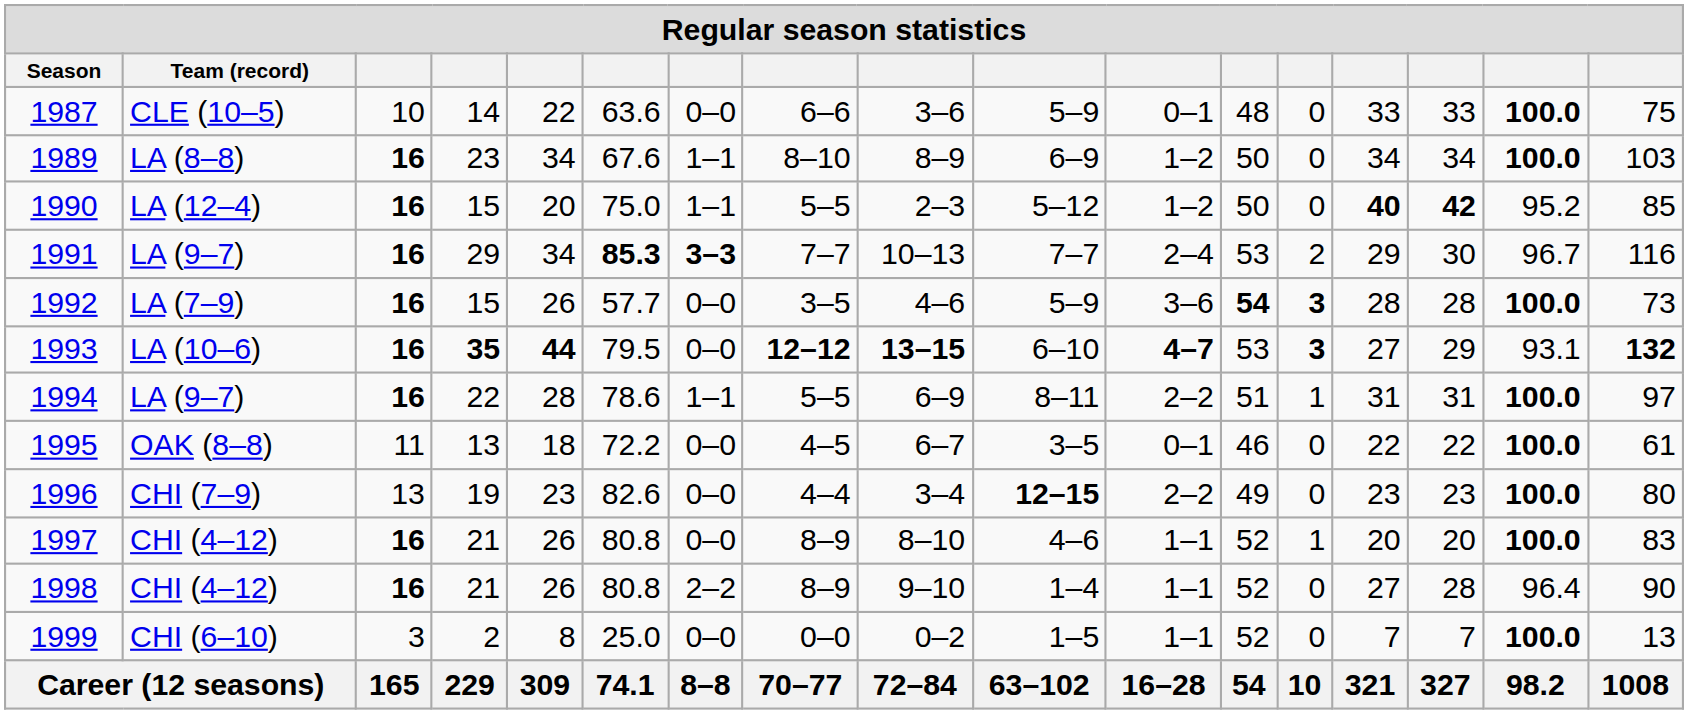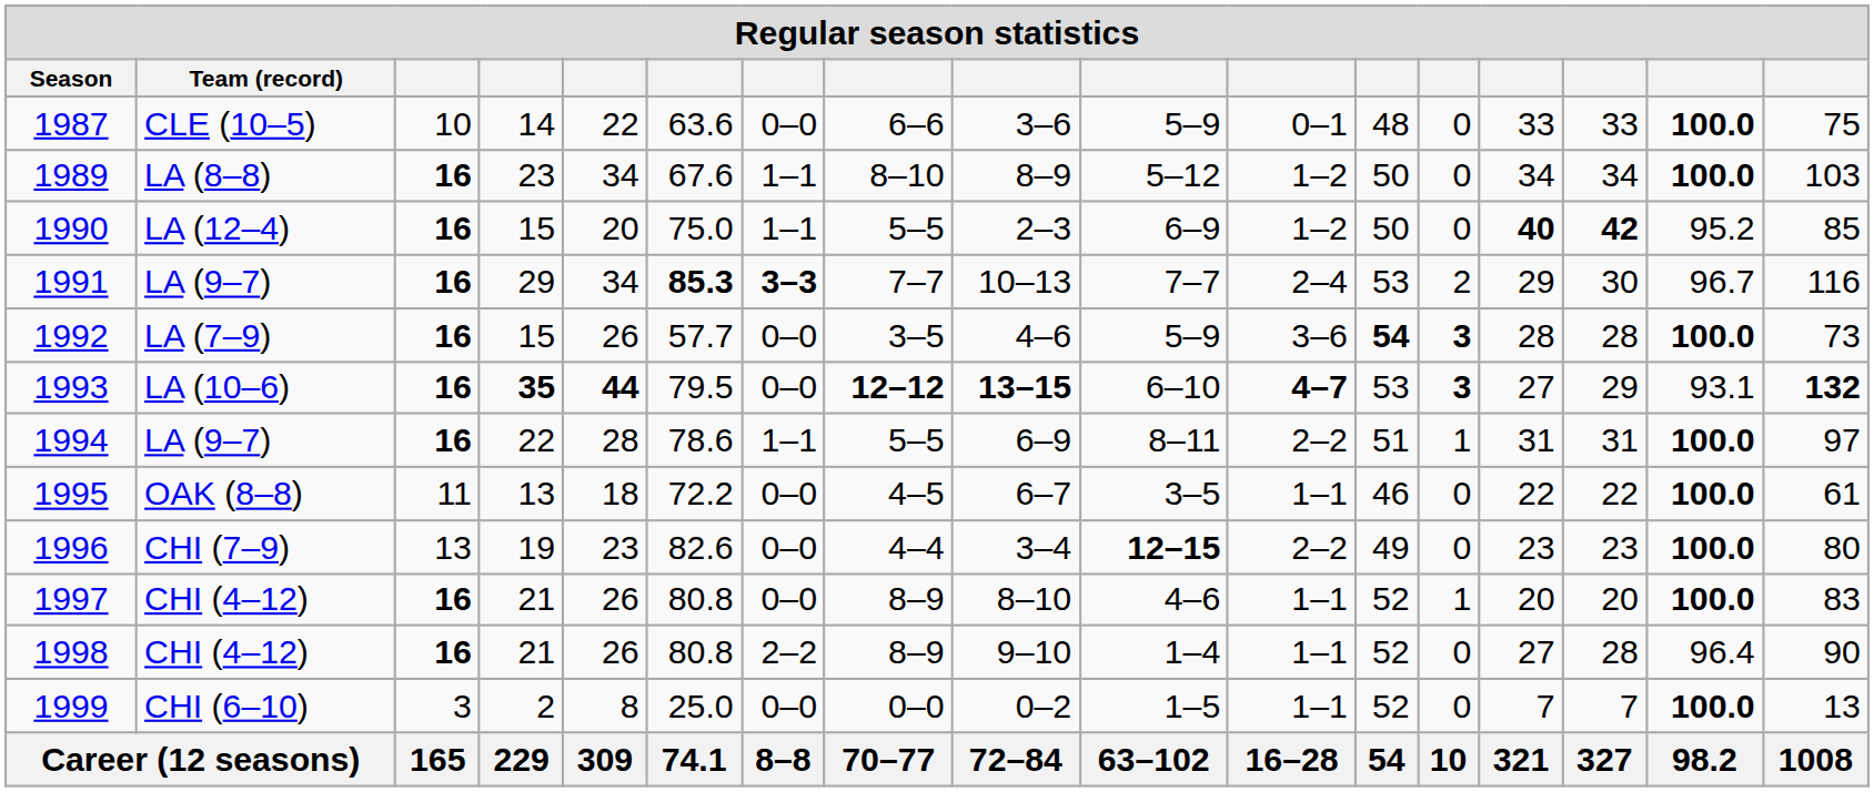1989 | column 10: 6–9 -> 5–12
1990 | column 10: 5–12 -> 6–9
1995 | column 11: 0–1 -> 1–1
